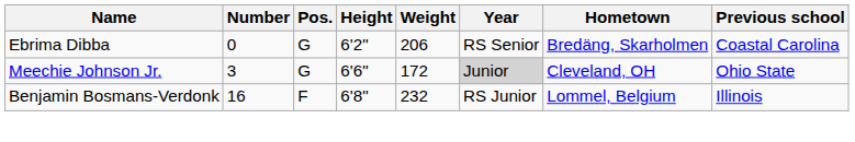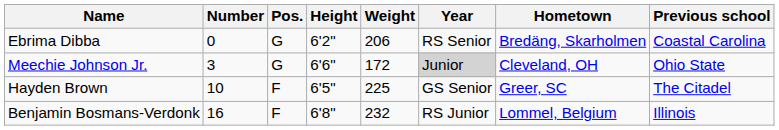+ row: Hayden Brown | 10 | F | 6'5" | 225 | GS Senior | Greer, SC | The Citadel
